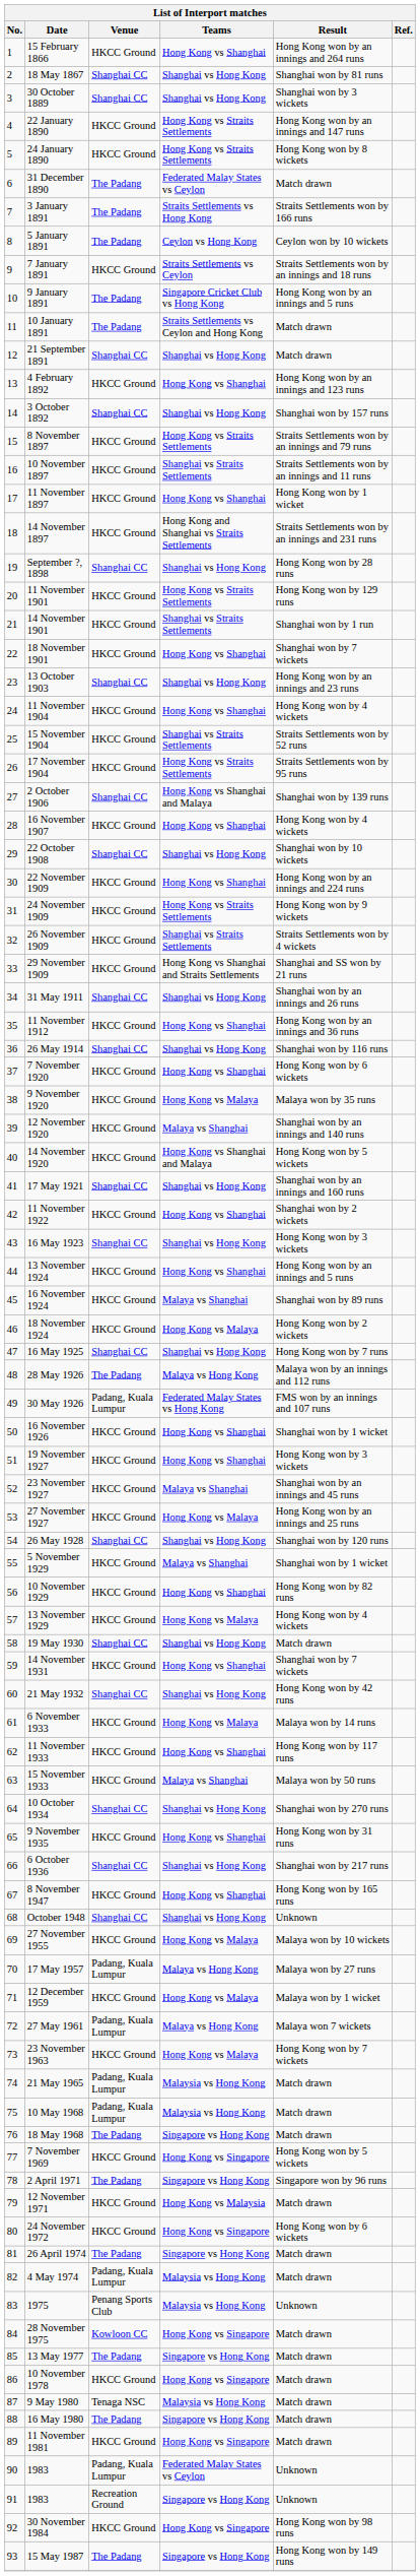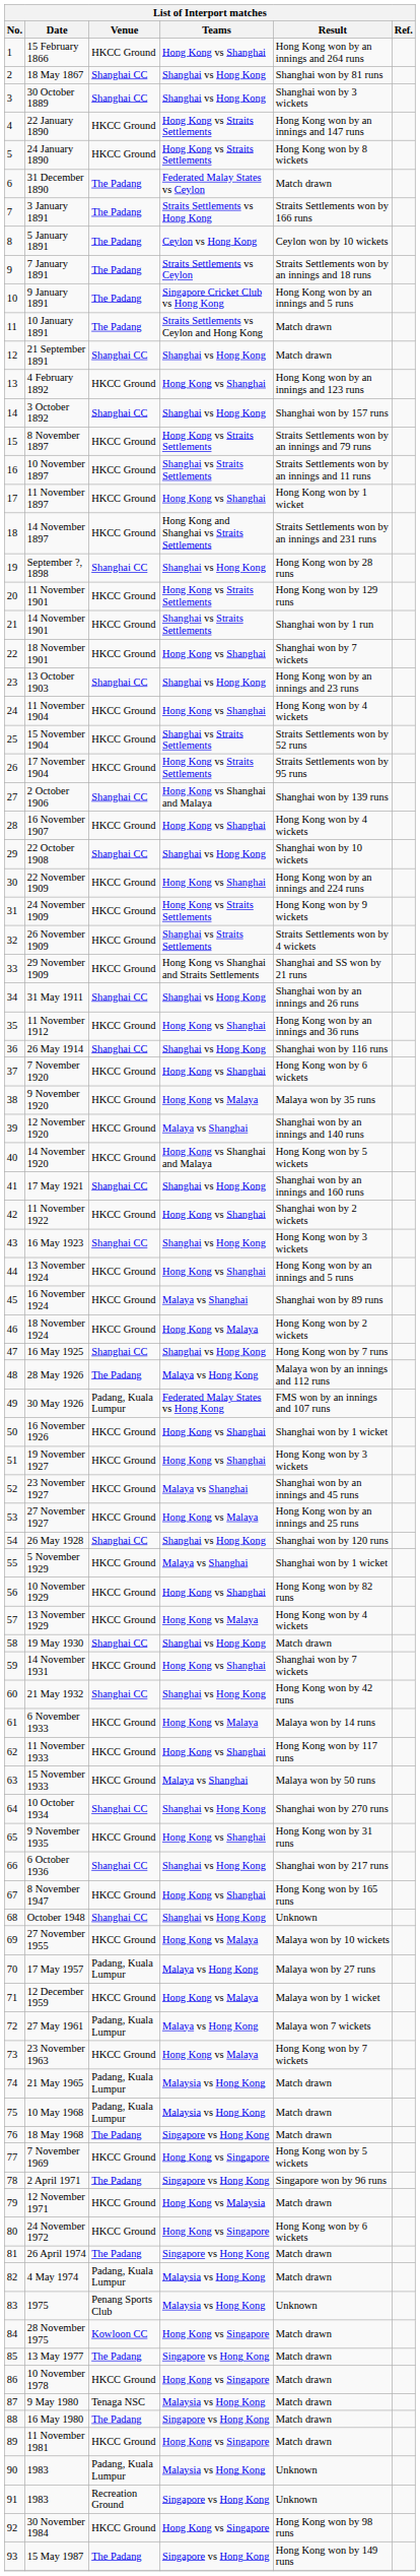7 January 1891 | Venue: HKCC Ground -> The Padang
90 / 1983 | Teams: Federated Malay States vs Ceylon -> Malaysia vs Hong Kong
